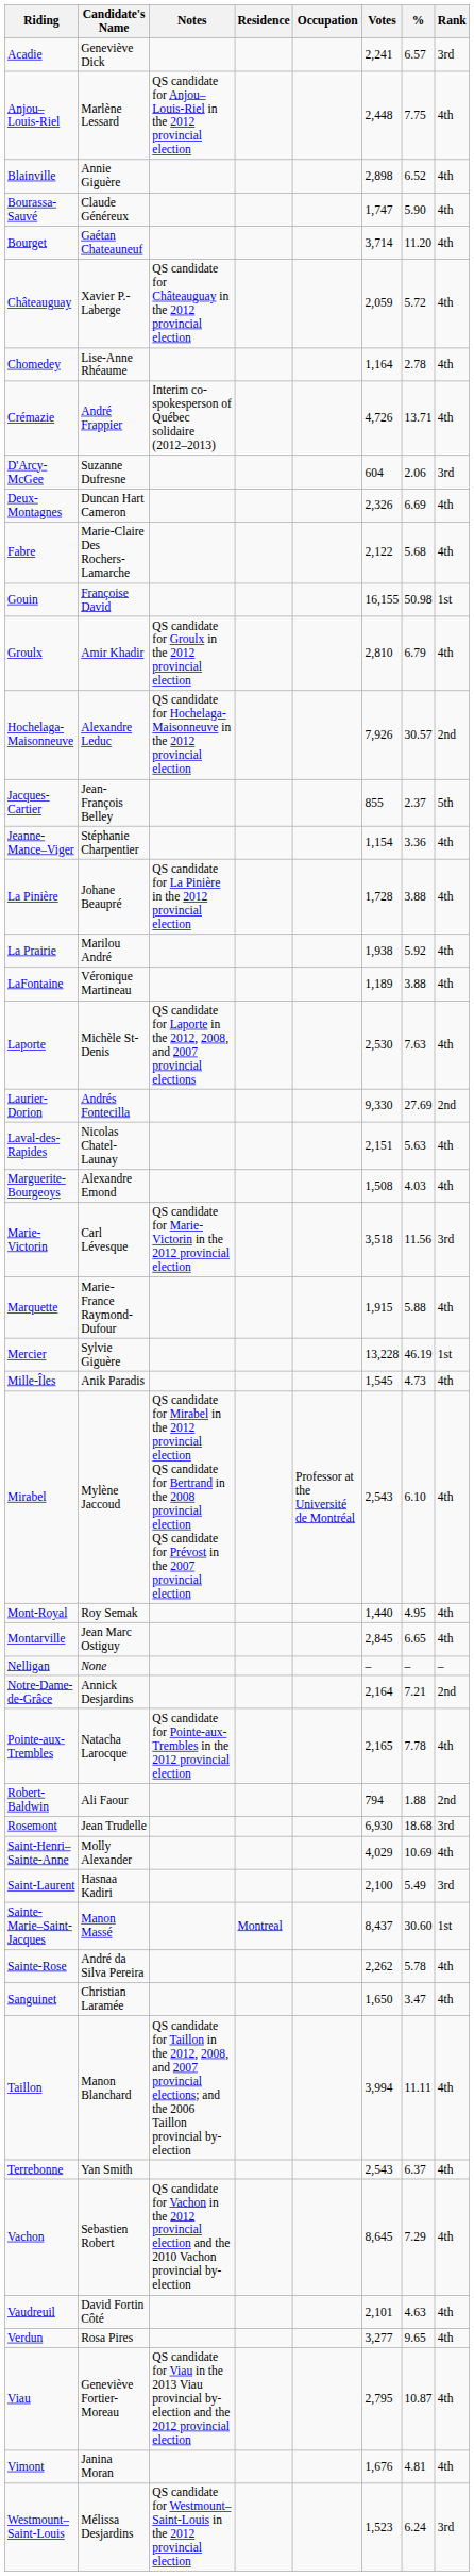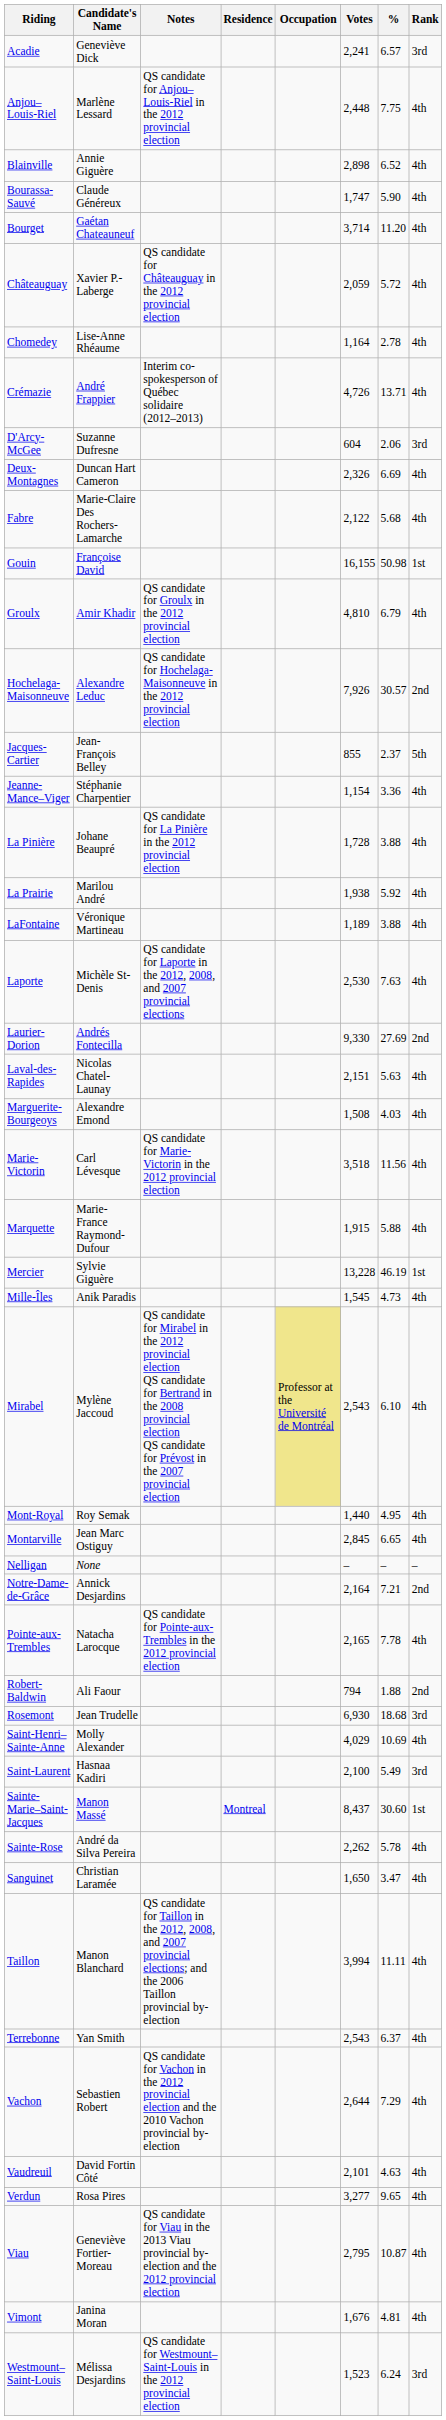Groulx | Votes: 2,810 -> 4,810
Marie-Victorin | Rank: 3rd -> 4th
Mirabel | Occupation: no background -> khaki background
Vachon | Votes: 8,645 -> 2,644
